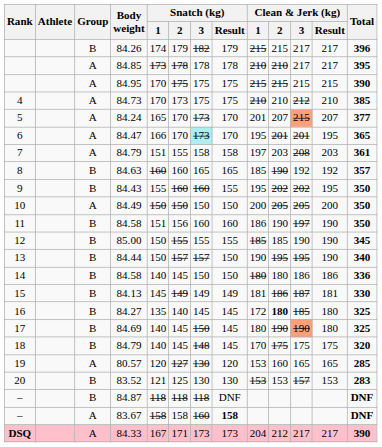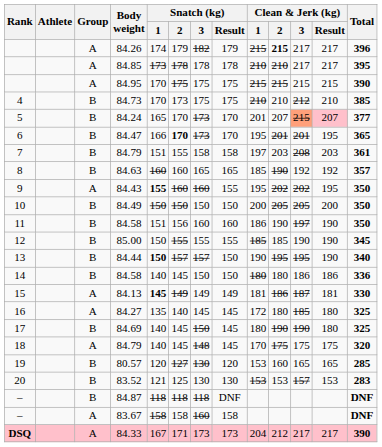84.26 | Group: B -> A
84.26 | Clean & Jerk (kg) / 2: normal -> bold
84.73 | Group: A -> B
84.24 | Group: A -> B
84.24 | Clean & Jerk (kg) / Result: no background -> pink background
84.47 | Group: A -> B
84.47 | Snatch (kg) / 2: normal -> bold
84.47 | Snatch (kg) / 3: paleturquoise background -> no background
7 / 84.79 | Group: A -> B
84.43 | Group: B -> A
84.43 | Snatch (kg) / 1: normal -> bold
84.49 | Group: A -> B
84.44 | Snatch (kg) / 1: normal -> bold
84.13 | Group: B -> A
84.13 | Snatch (kg) / 1: normal -> bold
84.27 | Group: B -> A
84.27 | Clean & Jerk (kg) / 2: bold -> normal
84.69 | Clean & Jerk (kg) / 3: lightsalmon background -> no background
18 / 84.79 | Group: B -> A
80.57 | Group: A -> B
83.67 | Snatch (kg) / Result: bold -> normal
